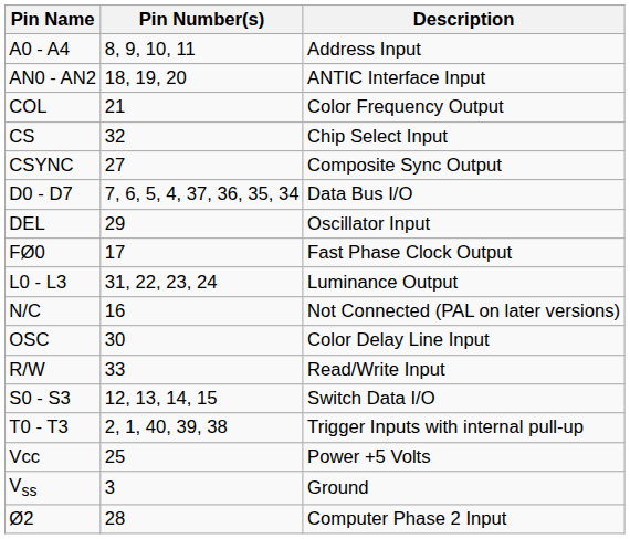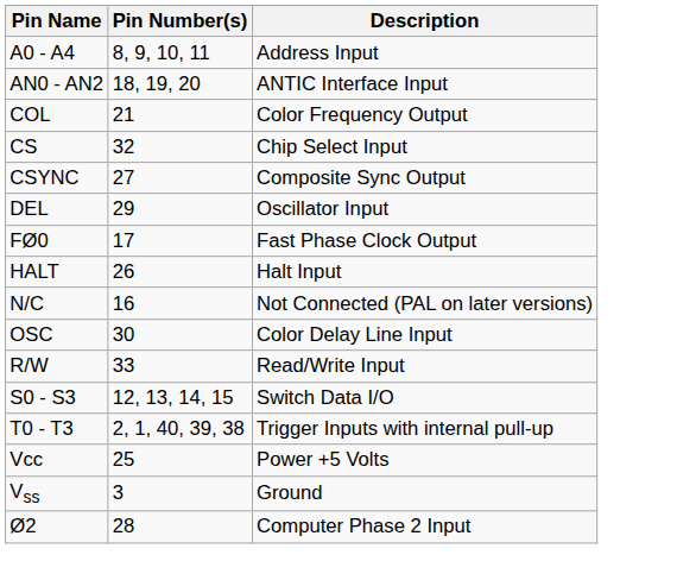- row: D0 - D7 | 7, 6, 5, 4, 37, 36, 35, 34 | Data Bus I/O
+ row: HALT | 26 | Halt Input
- row: L0 - L3 | 31, 22, 23, 24 | Luminance Output
